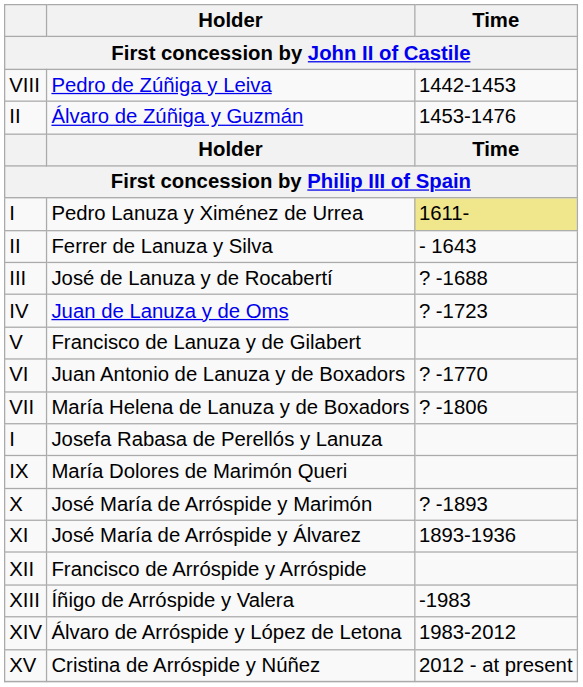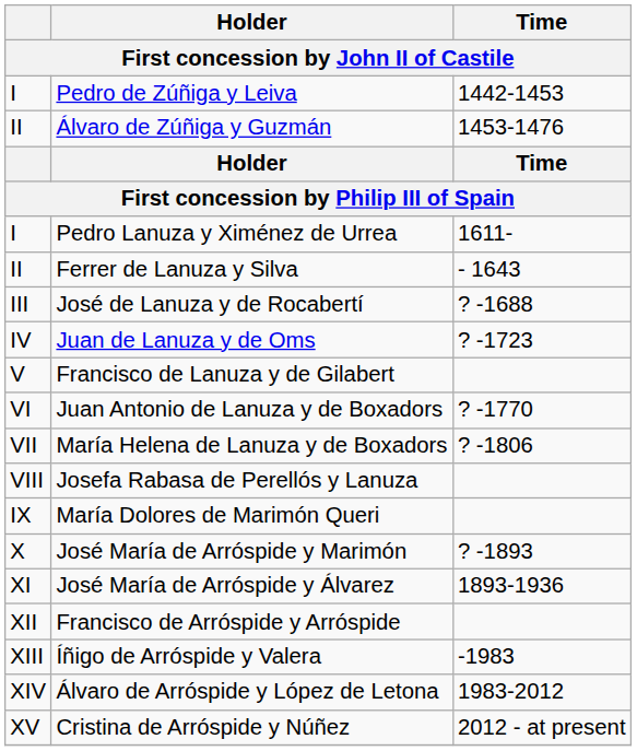Pedro de Zúñiga y Leiva | column 1: VIII -> I
Pedro Lanuza y Ximénez de Urrea | Time: khaki background -> no background
Josefa Rabasa de Perellós y Lanuza | column 1: I -> VIII
